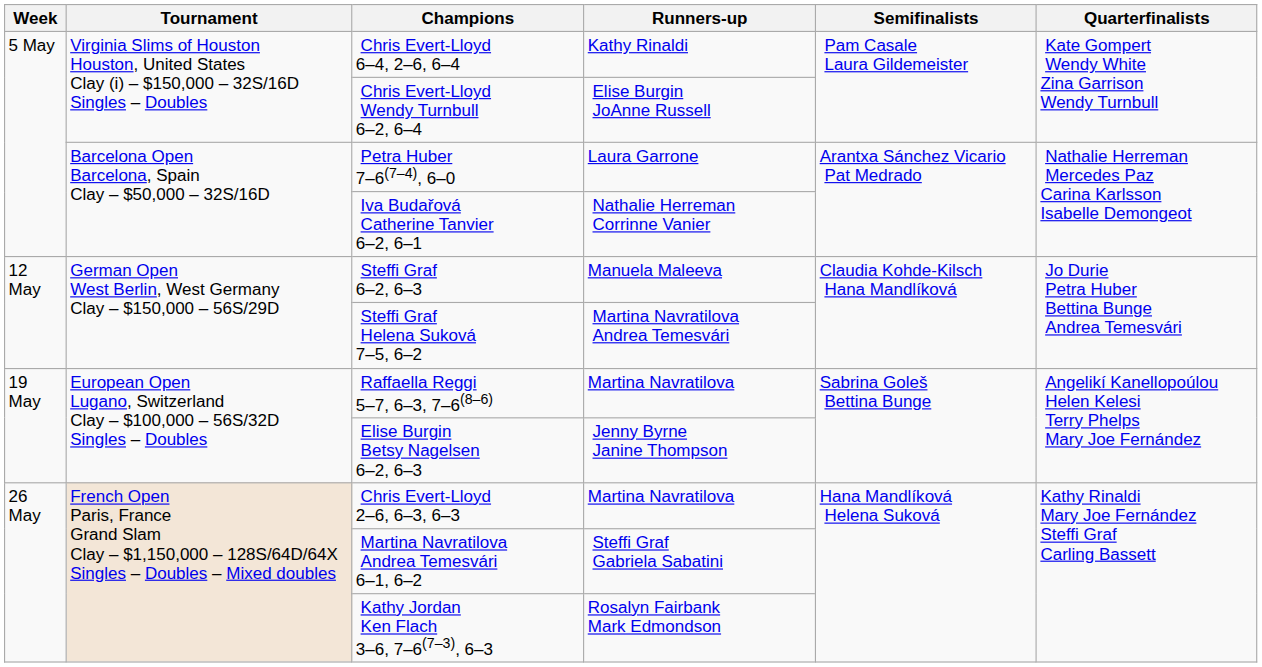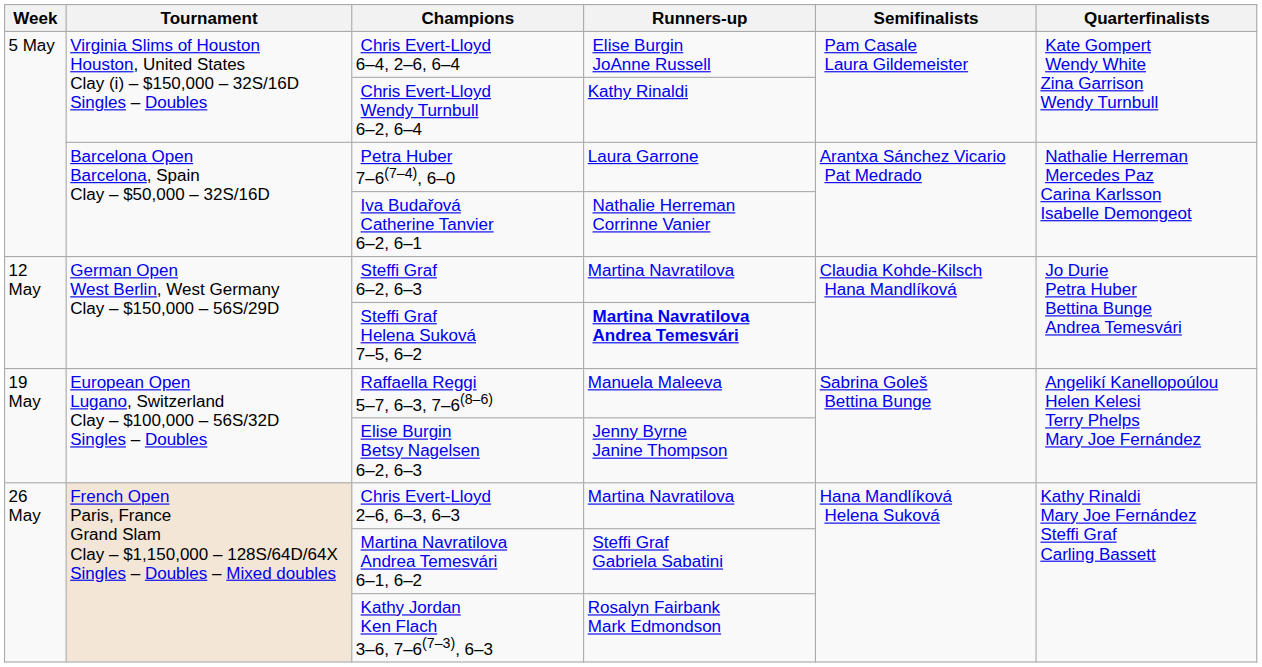Chris Evert-Lloyd 6–4, 2–6, 6–4 | Runners-up: Kathy Rinaldi -> Elise Burgin JoAnne Russell
Chris Evert-Lloyd Wendy Turnbull 6–2, 6–4 | Runners-up: Elise Burgin JoAnne Russell -> Kathy Rinaldi
Steffi Graf 6–2, 6–3 | Runners-up: Manuela Maleeva -> Martina Navratilova
Steffi Graf Helena Suková 7–5, 6–2 | Runners-up: normal -> bold
Raffaella Reggi 5–7, 6–3, 7–6(8–6) | Runners-up: Martina Navratilova -> Manuela Maleeva
